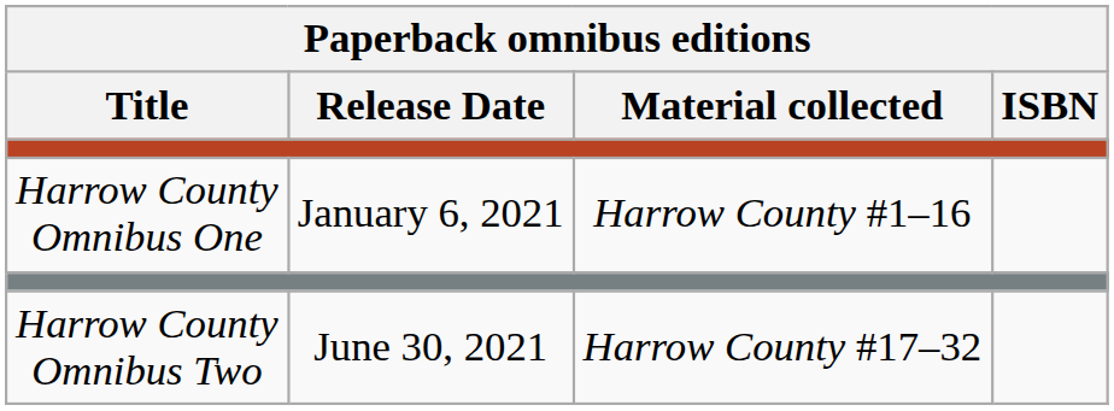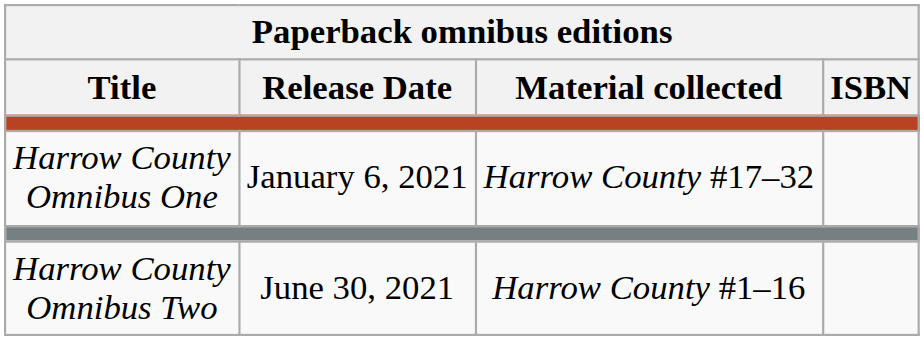Harrow County Omnibus One | Material collected: Harrow County #1–16 -> Harrow County #17–32
Harrow County Omnibus Two | Material collected: Harrow County #17–32 -> Harrow County #1–16
